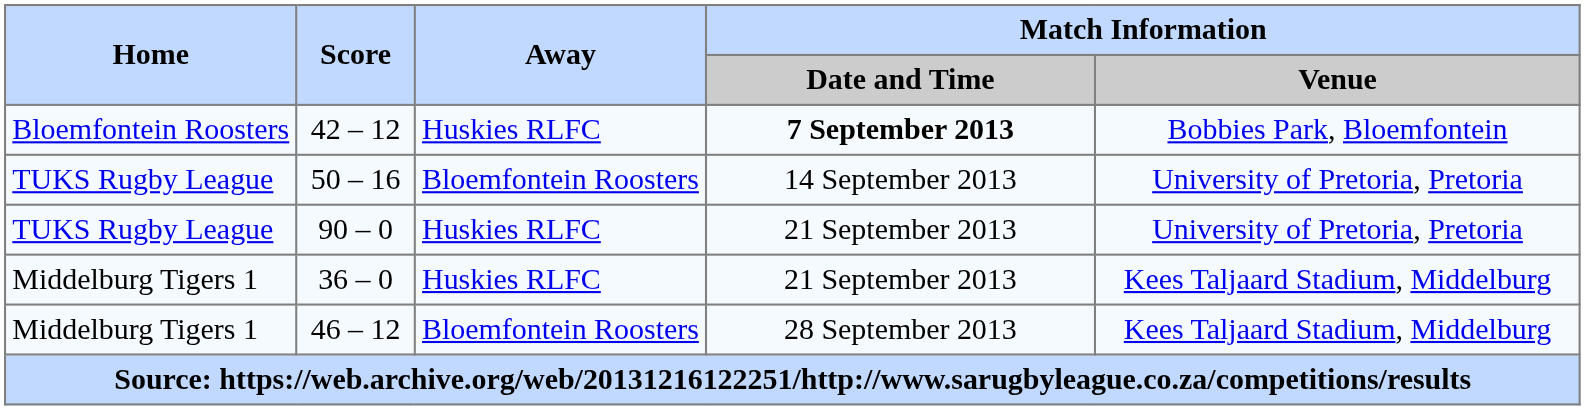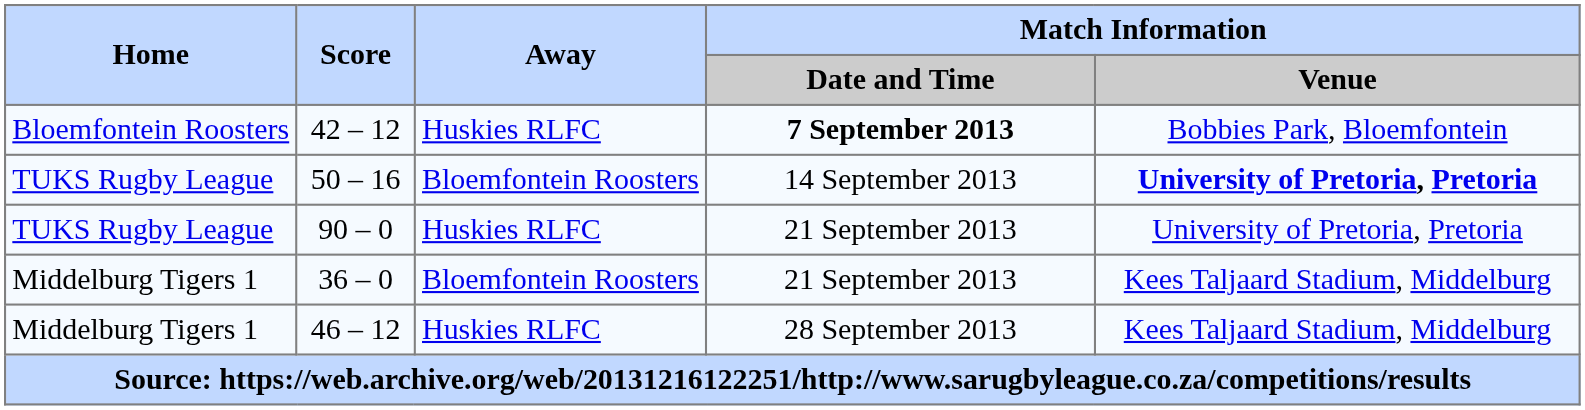50 – 16 | Match Information / Venue: normal -> bold
36 – 0 | Away: Huskies RLFC -> Bloemfontein Roosters
46 – 12 | Away: Bloemfontein Roosters -> Huskies RLFC
